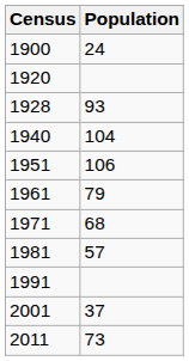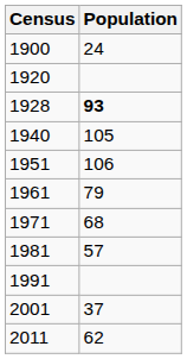1928 | Population: normal -> bold
1940 | Population: 104 -> 105
2011 | Population: 73 -> 62
